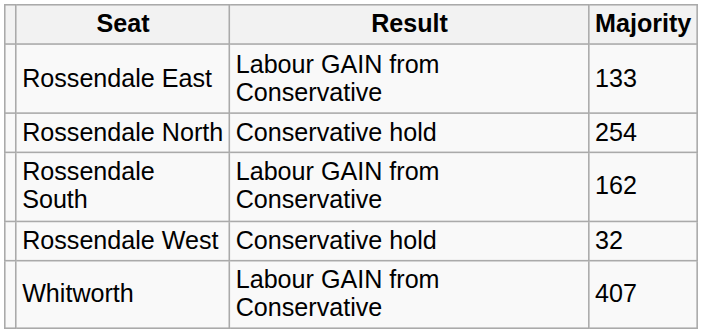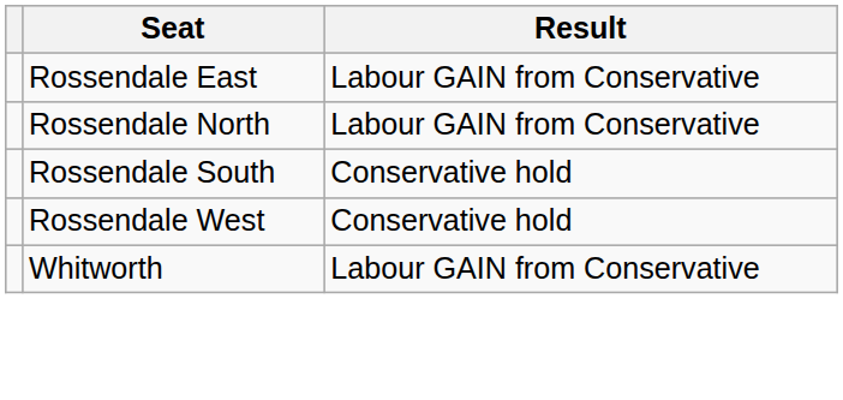- column: Majority | 133 | 254 | 162 | 32 | 407
Rossendale North | Result: Conservative hold -> Labour GAIN from Conservative
Rossendale South | Result: Labour GAIN from Conservative -> Conservative hold
